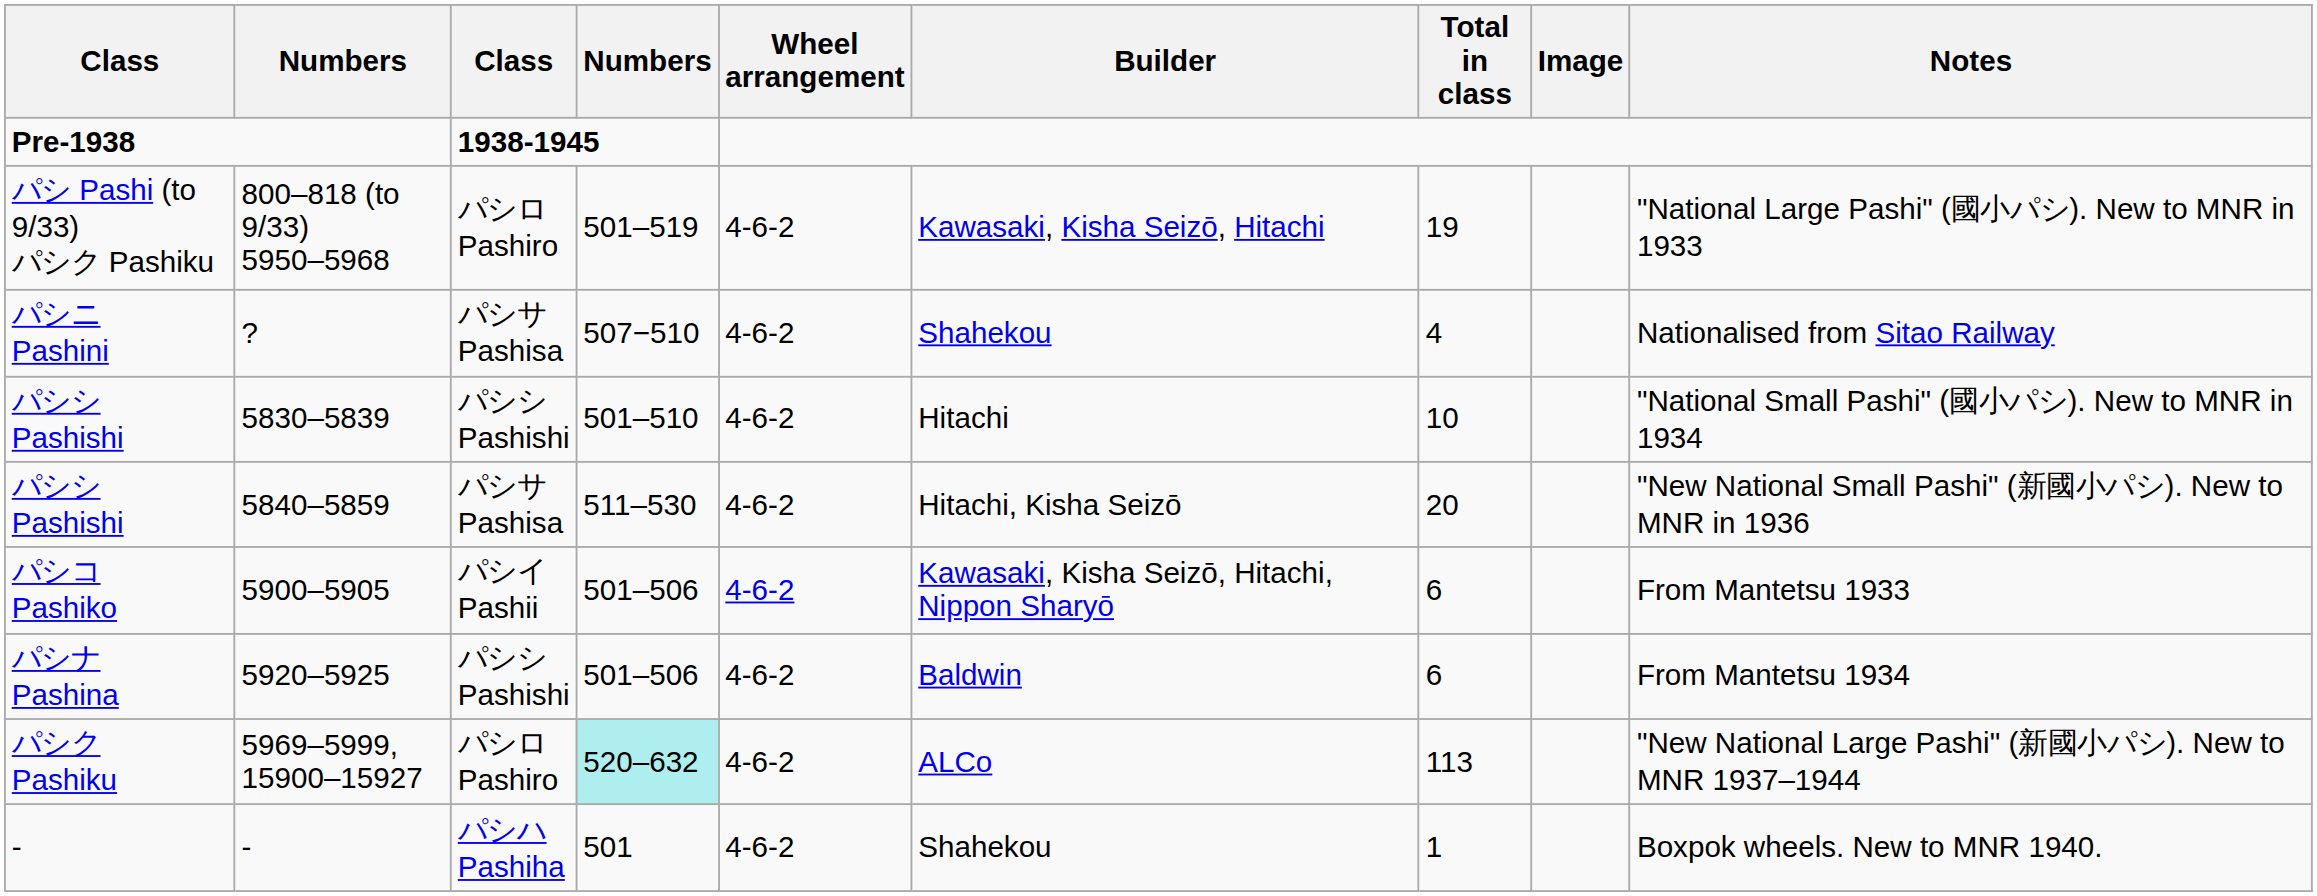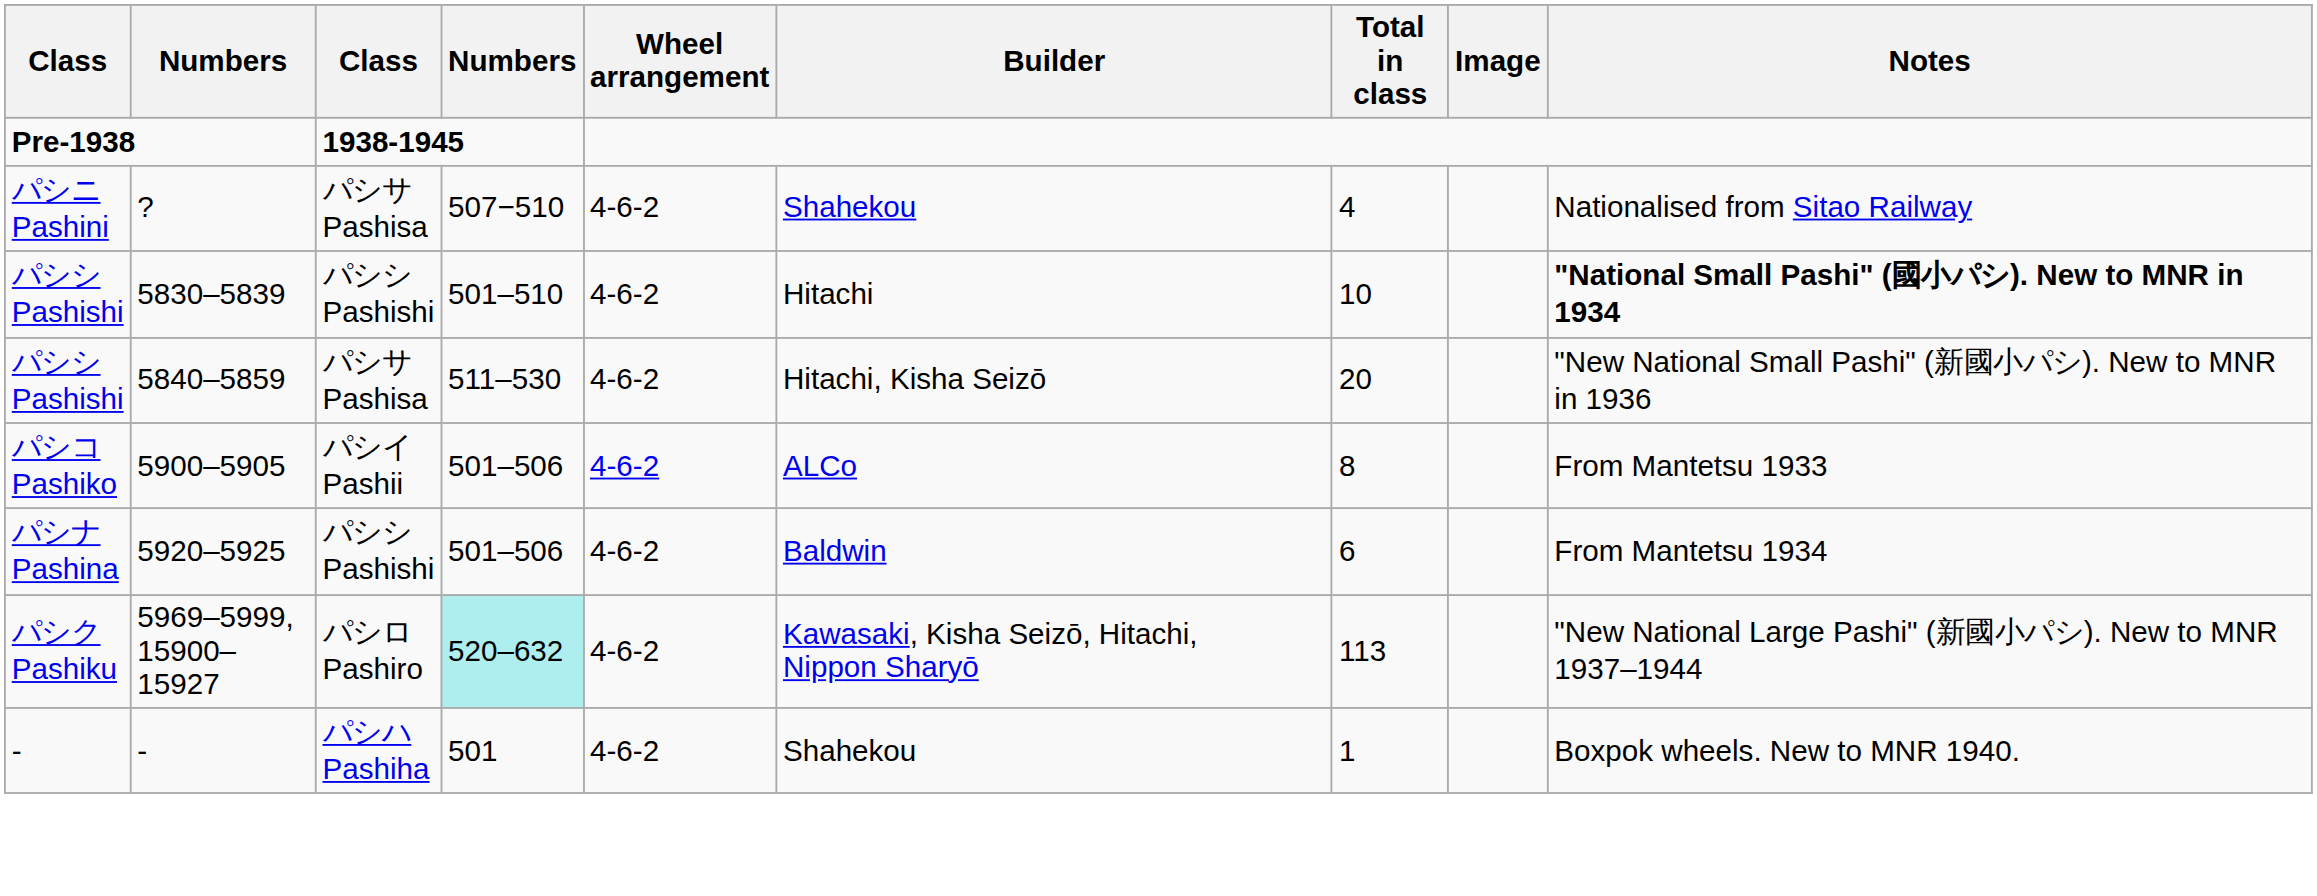- row: パシ Pashi (to 9/33) パシク Pashiku | 800–818 (to 9/33) 5950–5968 | パシロ Pashiro | 501–519 | 4-6-2 | Kawasaki, Kisha Seizō, Hitachi | 19 | "National Large Pashi" (國小パシ). New to MNR in 1933
5830–5839 | Notes: normal -> bold
5900–5905 | Builder: Kawasaki, Kisha Seizō, Hitachi, Nippon Sharyō -> ALCo
5900–5905 | Total in class: 6 -> 8
5969–5999, 15900–15927 | Builder: ALCo -> Kawasaki, Kisha Seizō, Hitachi, Nippon Sharyō
